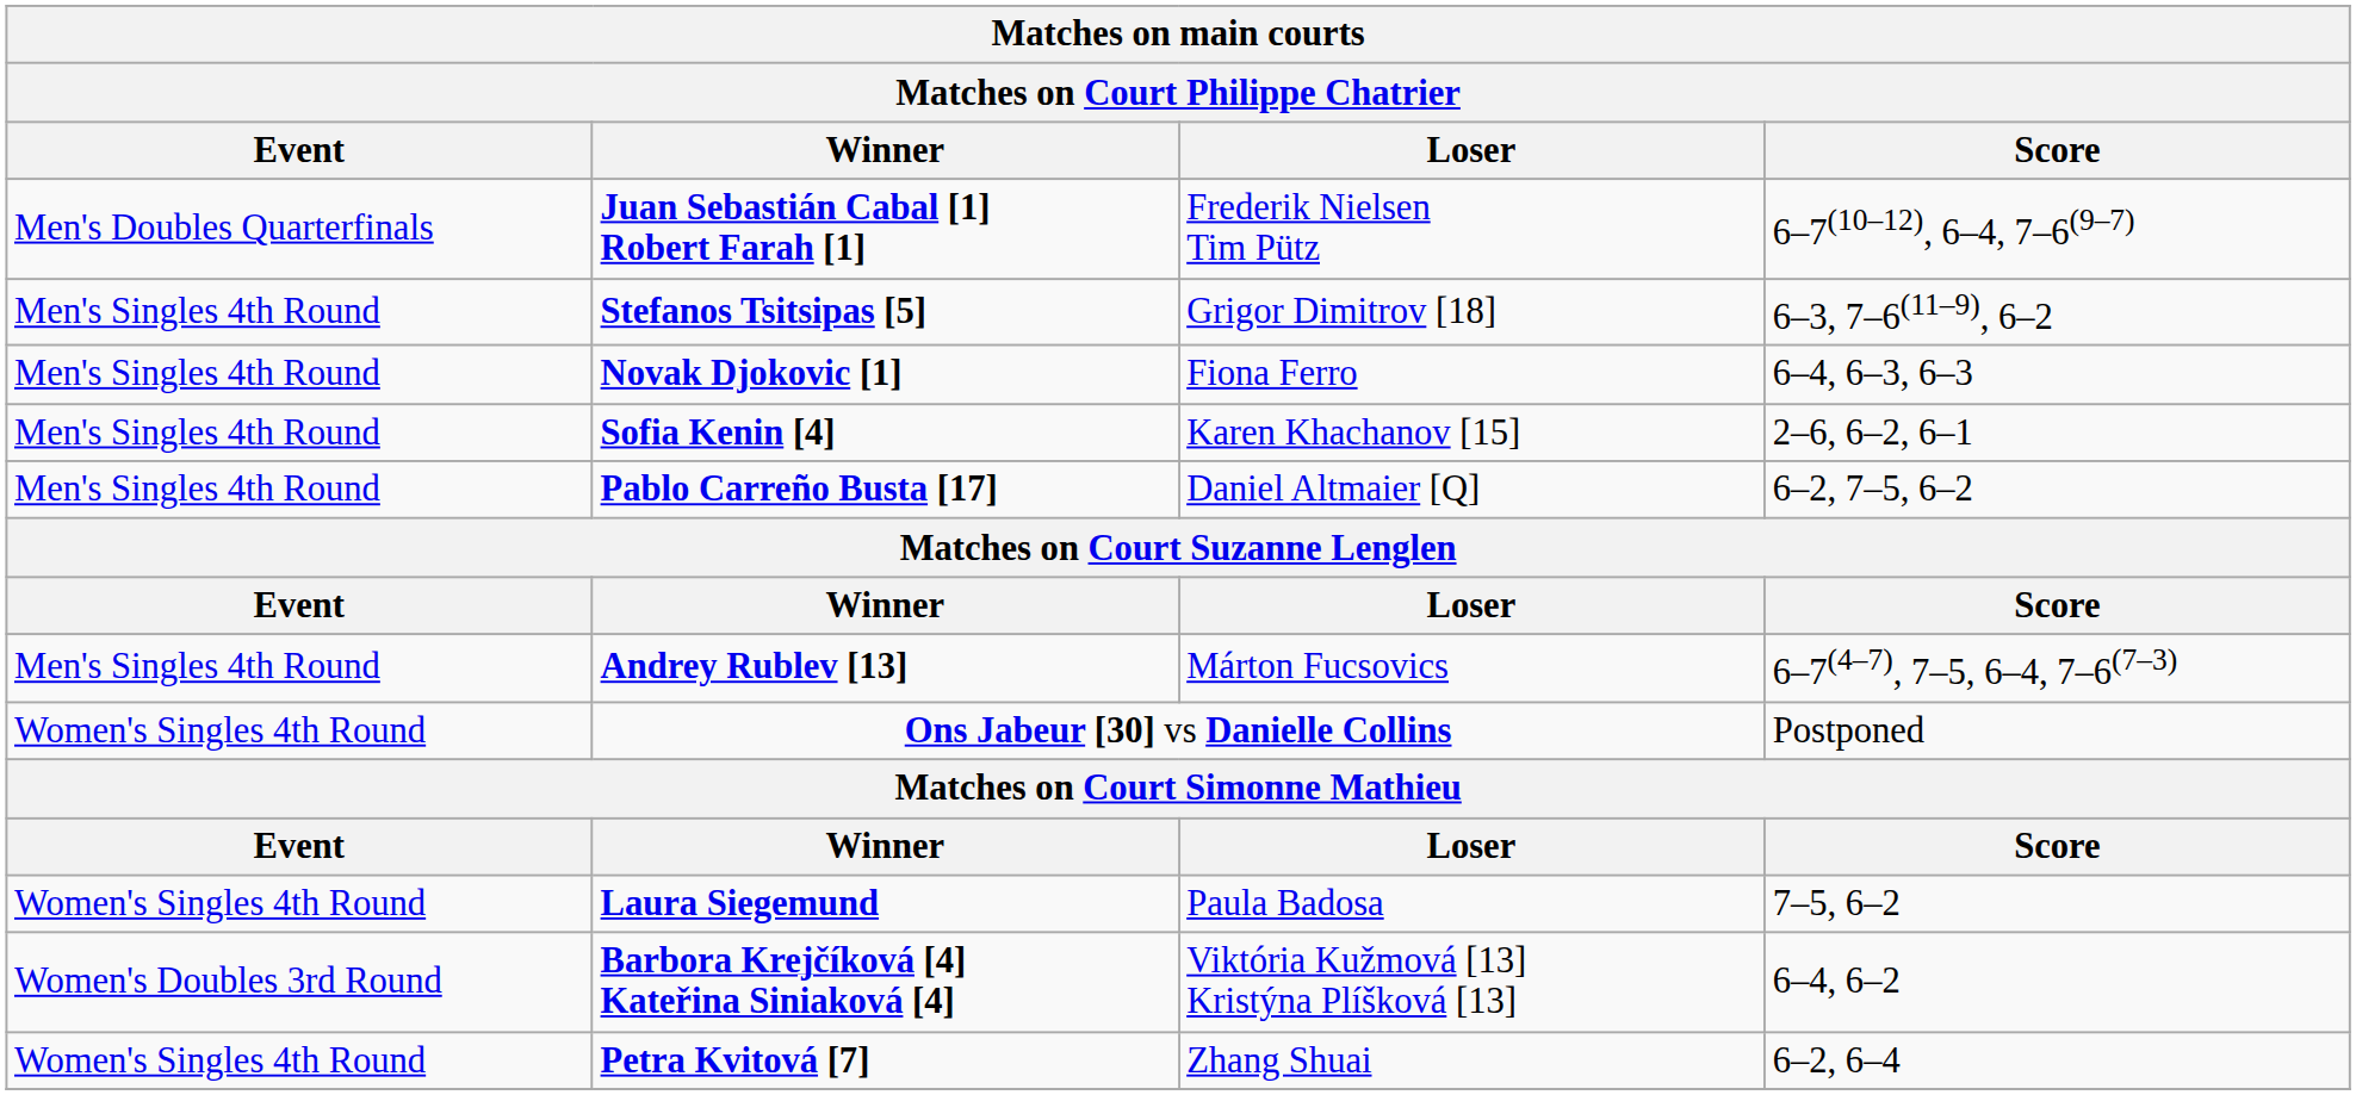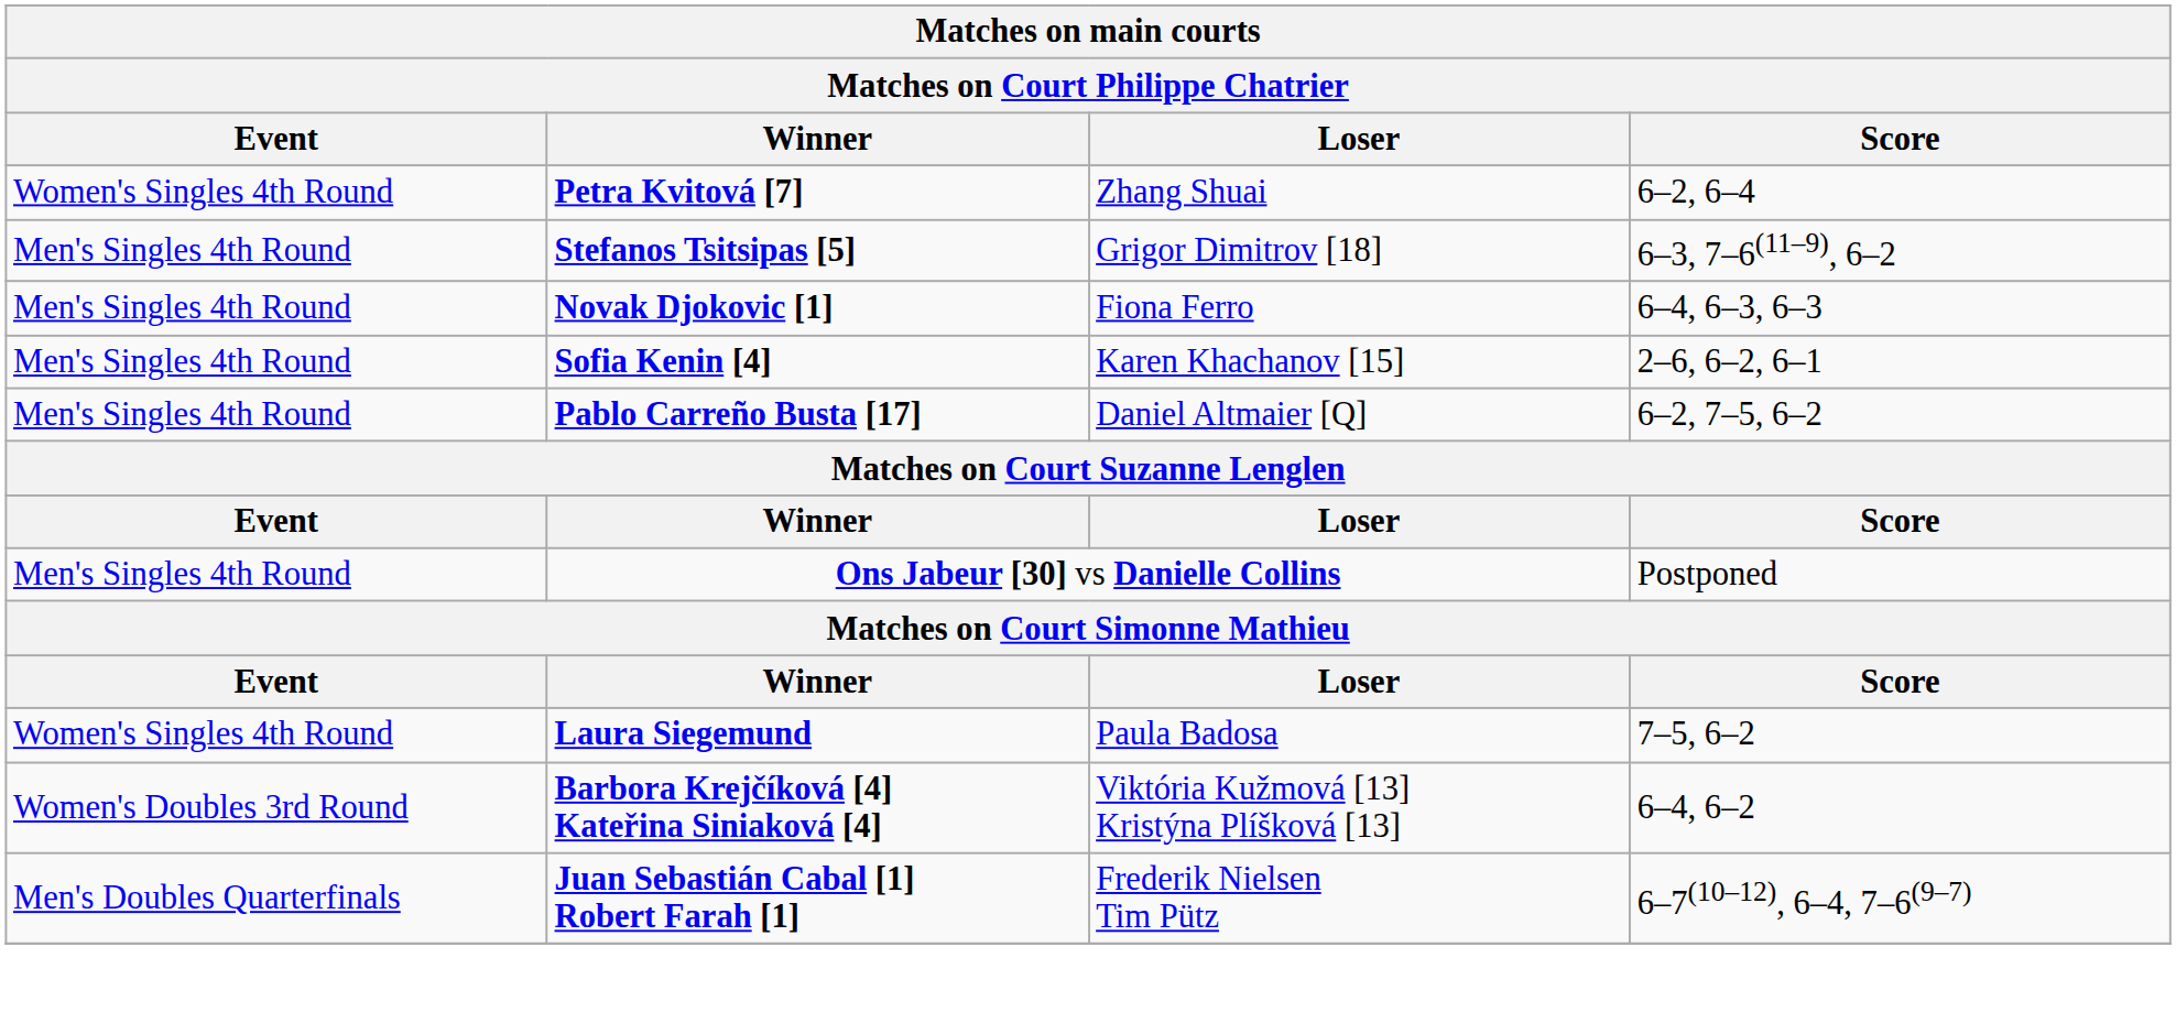rows swapped: Petra Kvitová [7] <-> Juan Sebastián Cabal [1] Robert Farah [1]
- row: Men's Singles 4th Round | Andrey Rublev [13] | Márton Fucsovics | 6–7(4–7), 7–5, 6–4, 7–6(7–3)
Ons Jabeur [30] vs Danielle Collins | Event: Women's Singles 4th Round -> Men's Singles 4th Round
